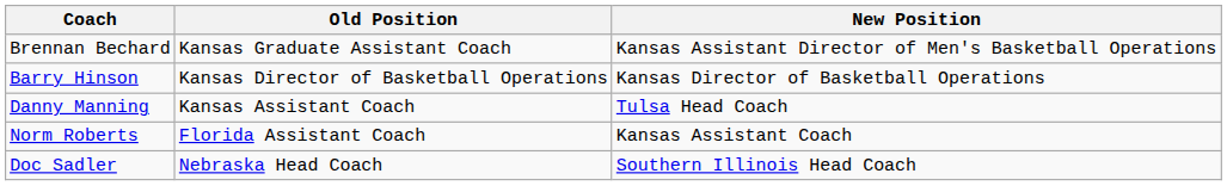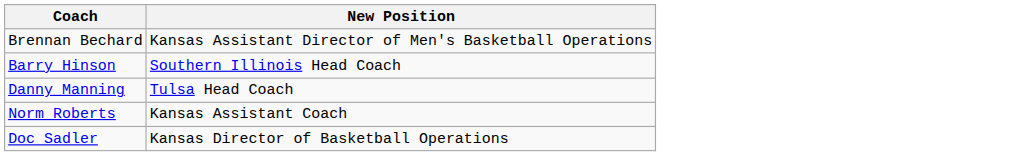- column: Old Position | Kansas Graduate Assistant Coach | Kansas Director of Basketball Operations | Kansas Assistant Coach | Florida Assistant Coach | Nebraska Head Coach
Barry Hinson | New Position: Kansas Director of Basketball Operations -> Southern Illinois Head Coach
Doc Sadler | New Position: Southern Illinois Head Coach -> Kansas Director of Basketball Operations
